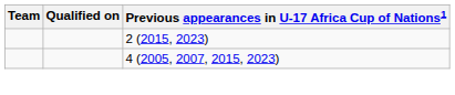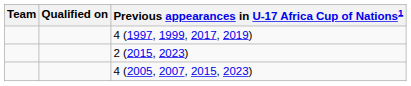+ row: 4 (1997, 1999, 2017, 2019)
